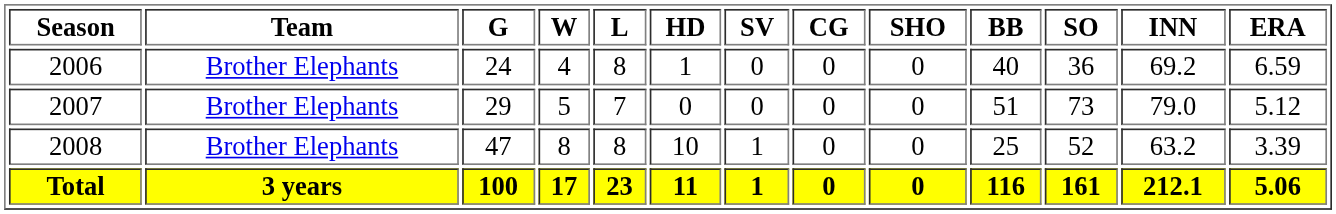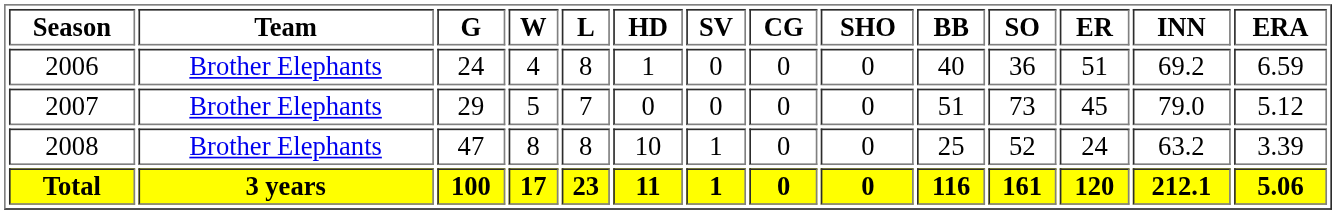+ column: ER | 51 | 45 | 24 | 120
